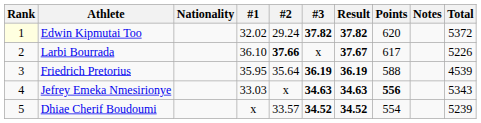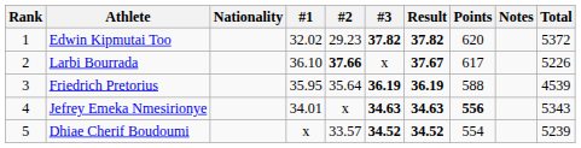Edwin Kipmutai Too | Rank: lightyellow background -> no background
Edwin Kipmutai Too | #2: 29.24 -> 29.23
Jefrey Emeka Nmesirionye | #1: 33.03 -> 34.01
